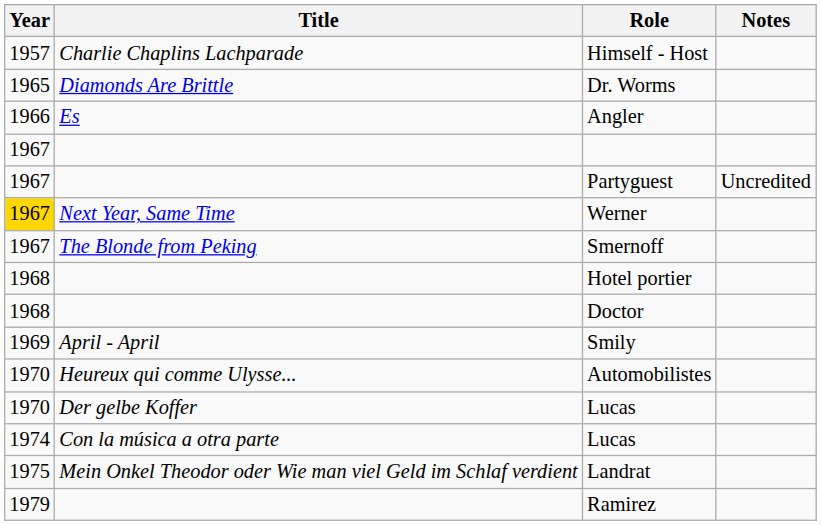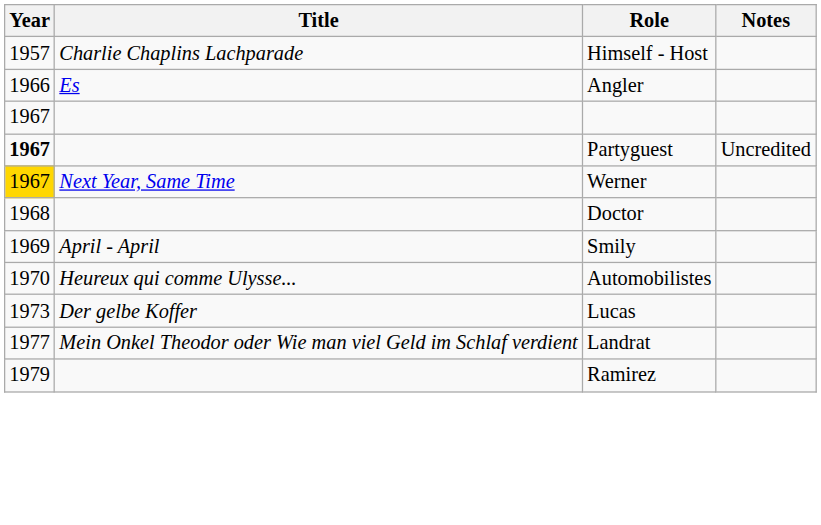- row: 1965 | Diamonds Are Brittle | Dr. Worms
Partyguest | Year: normal -> bold
- row: 1967 | The Blonde from Peking | Smernoff
- row: 1968 | Hotel portier
Der gelbe Koffer / Lucas | Year: 1970 -> 1973
- row: 1974 | Con la música a otra parte | Lucas
Landrat | Year: 1975 -> 1977
